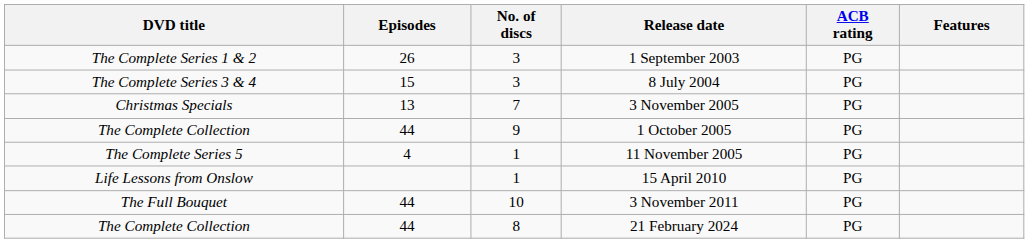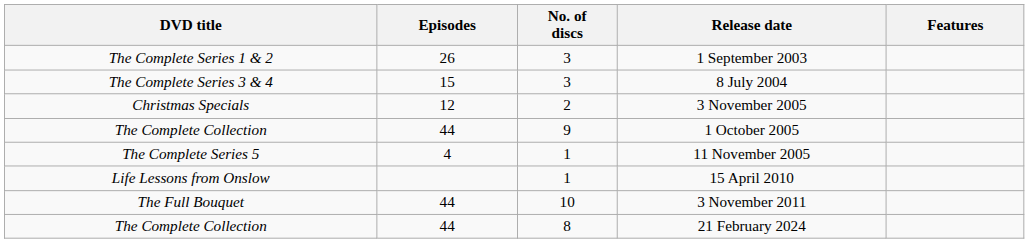- column: ACB rating | PG | PG | PG | PG | PG | PG | PG | PG
3 November 2005 | Episodes: 13 -> 12
3 November 2005 | No. of discs: 7 -> 2
